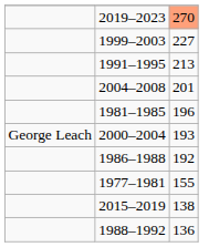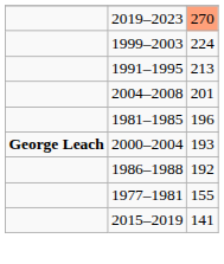1999–2003 | column 3: 227 -> 224
2000–2004 | column 1: normal -> bold
2015–2019 | column 3: 138 -> 141
- row: 1988–1992 | 136
